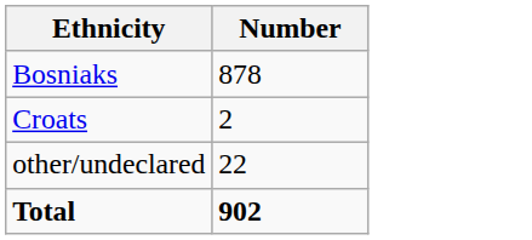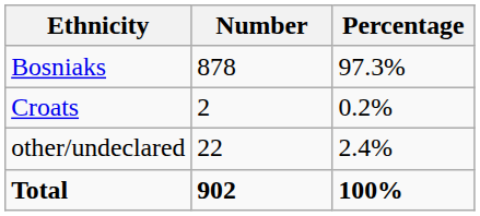+ column: Percentage | 97.3% | 0.2% | 2.4% | 100%
